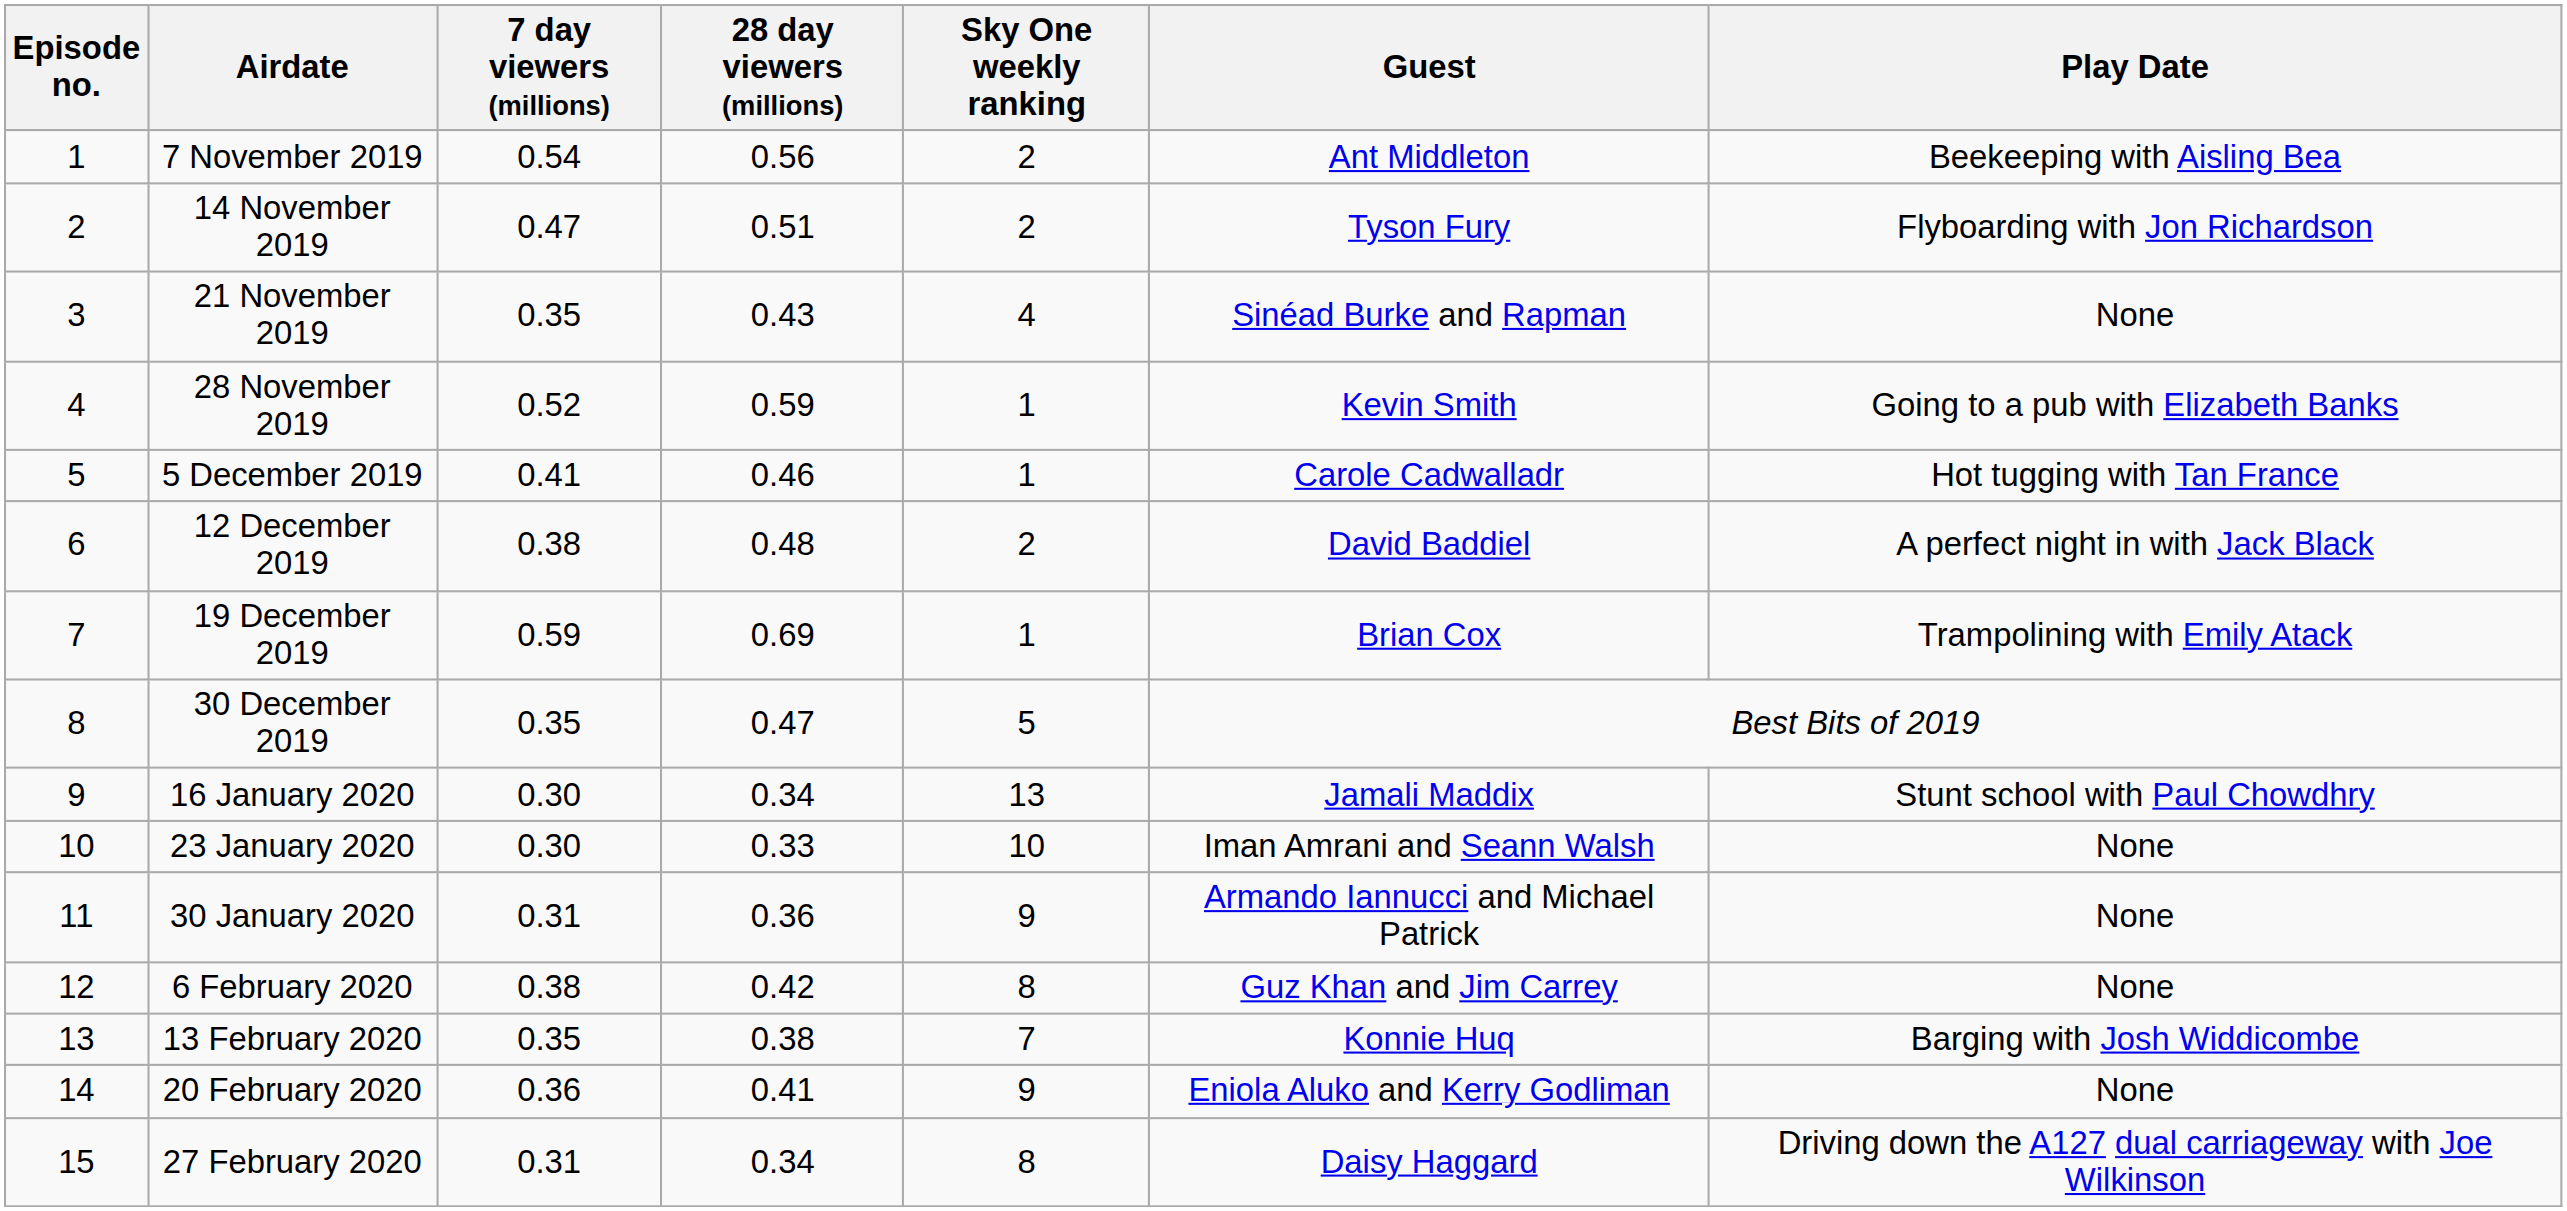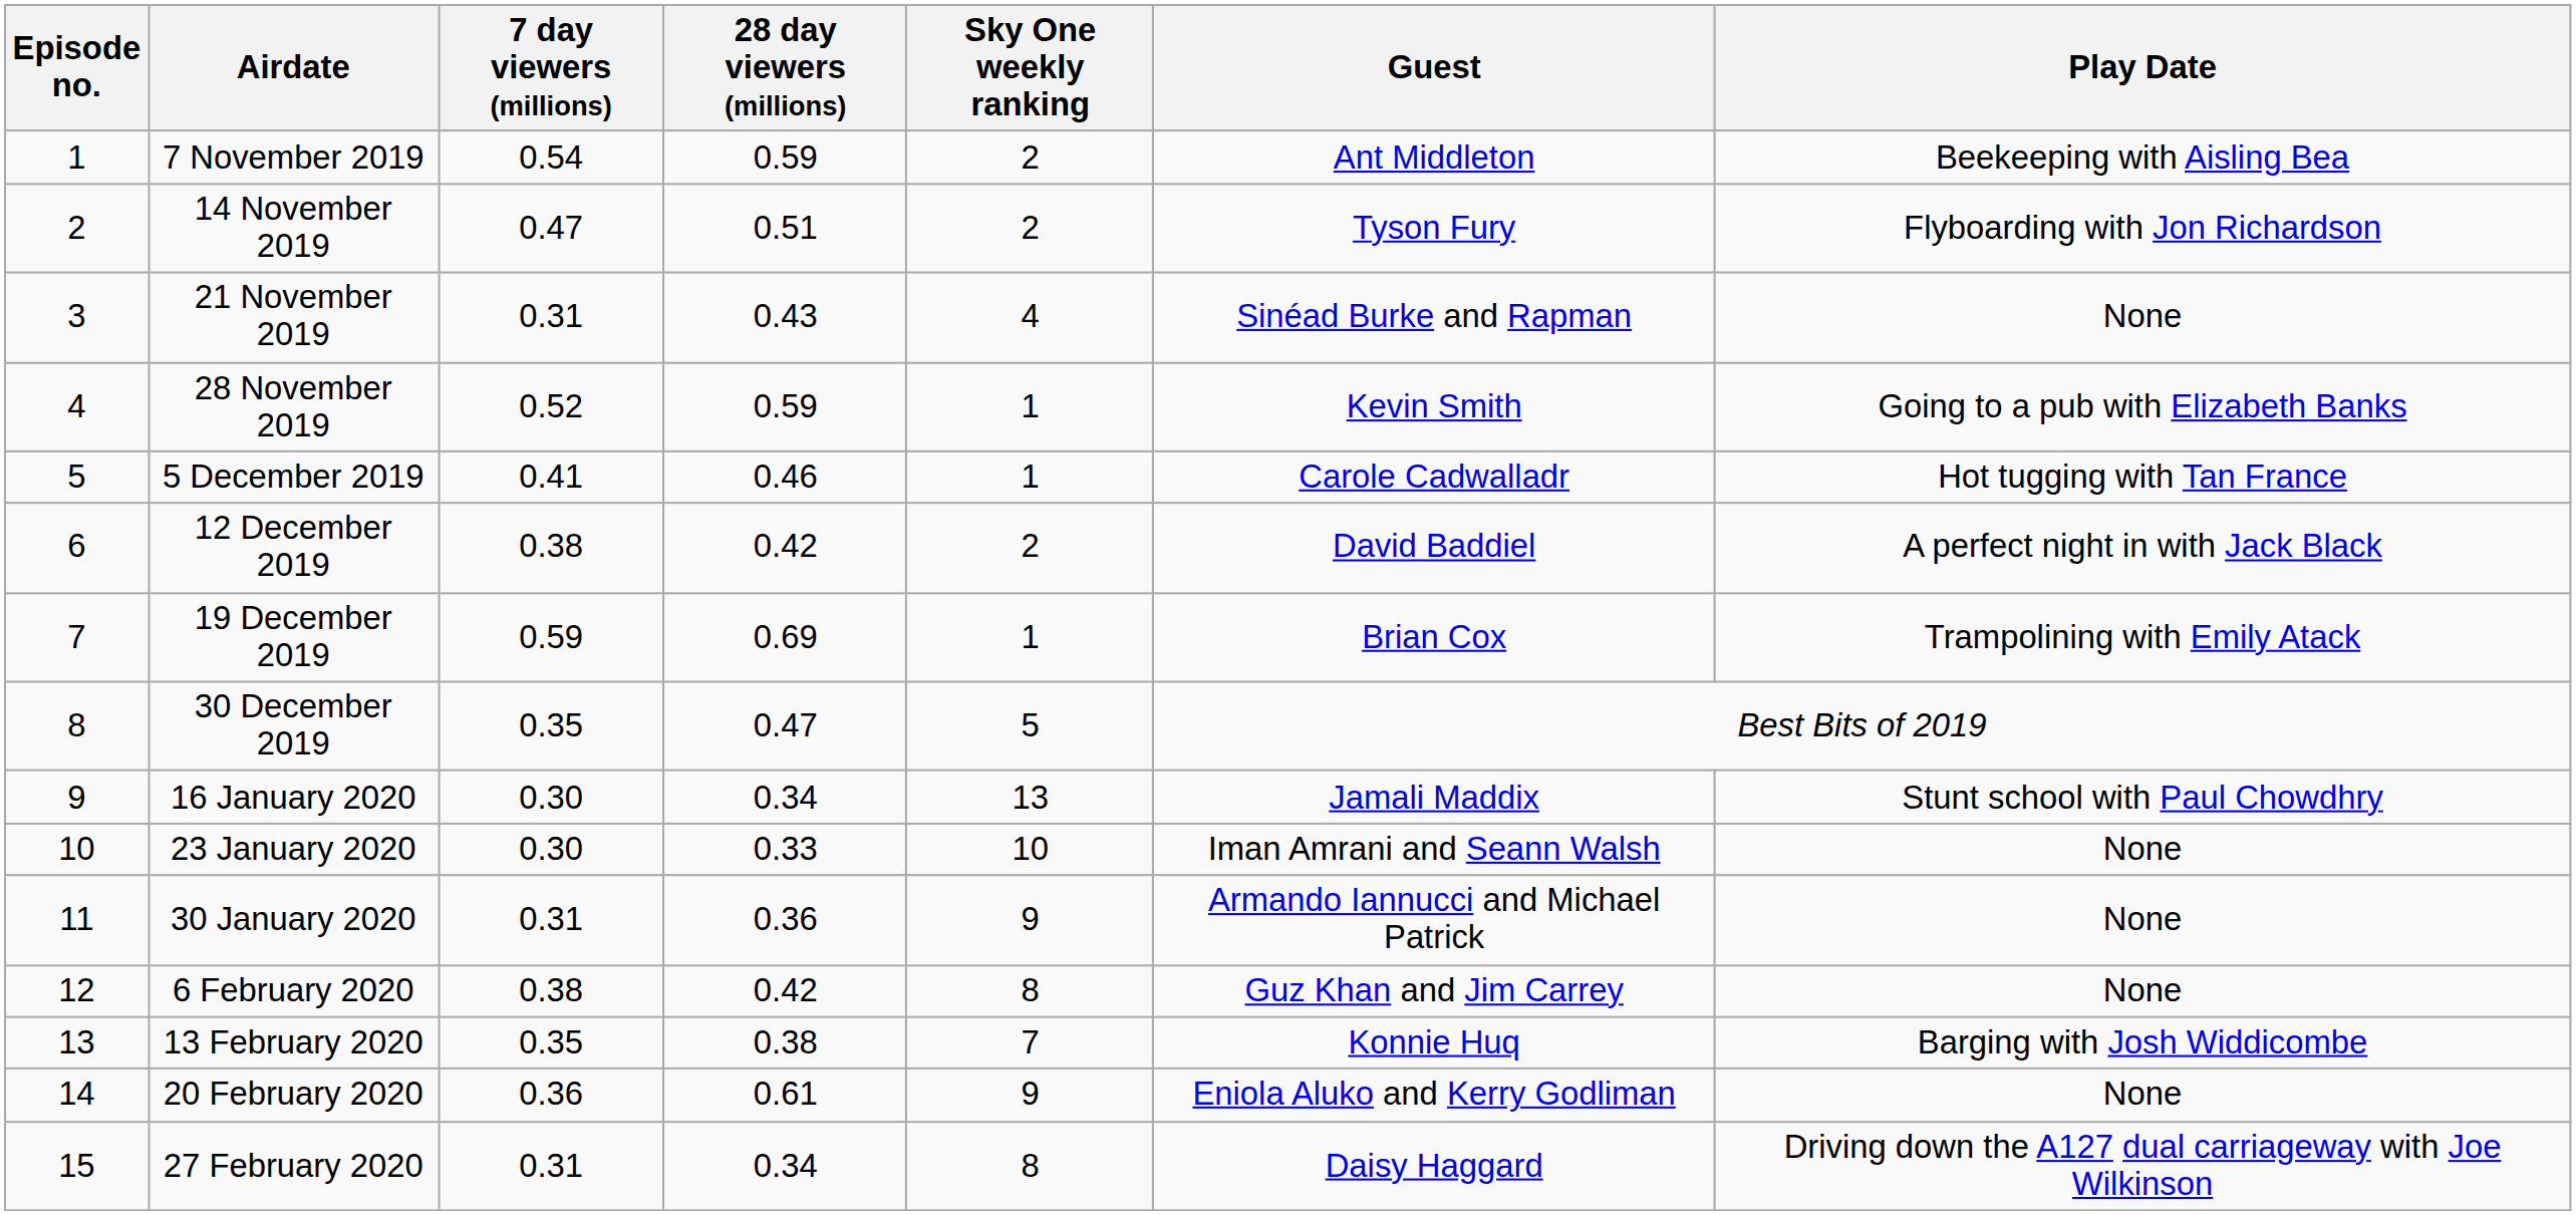7 November 2019 | 28 day viewers (millions): 0.56 -> 0.59
21 November 2019 | 7 day viewers (millions): 0.35 -> 0.31
12 December 2019 | 28 day viewers (millions): 0.48 -> 0.42
20 February 2020 | 28 day viewers (millions): 0.41 -> 0.61
